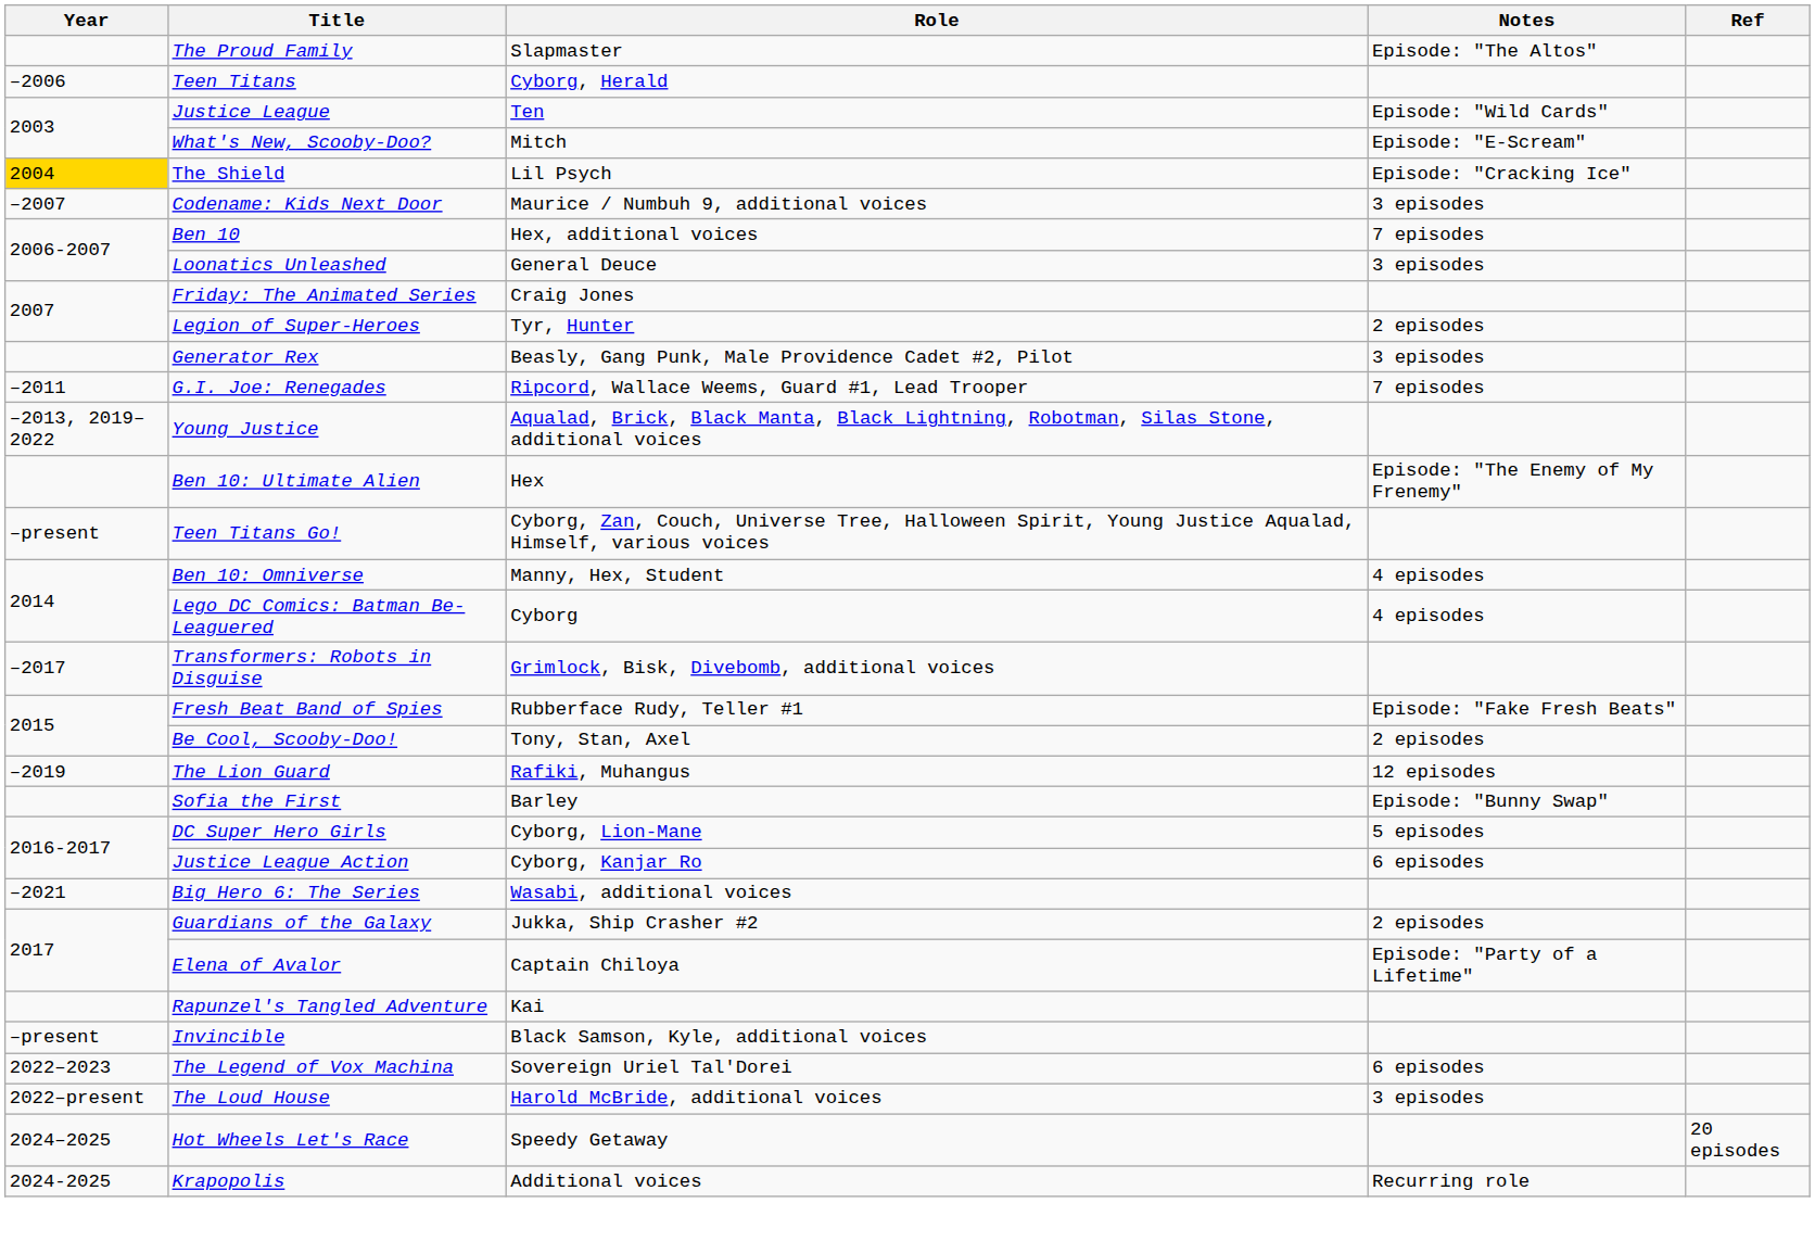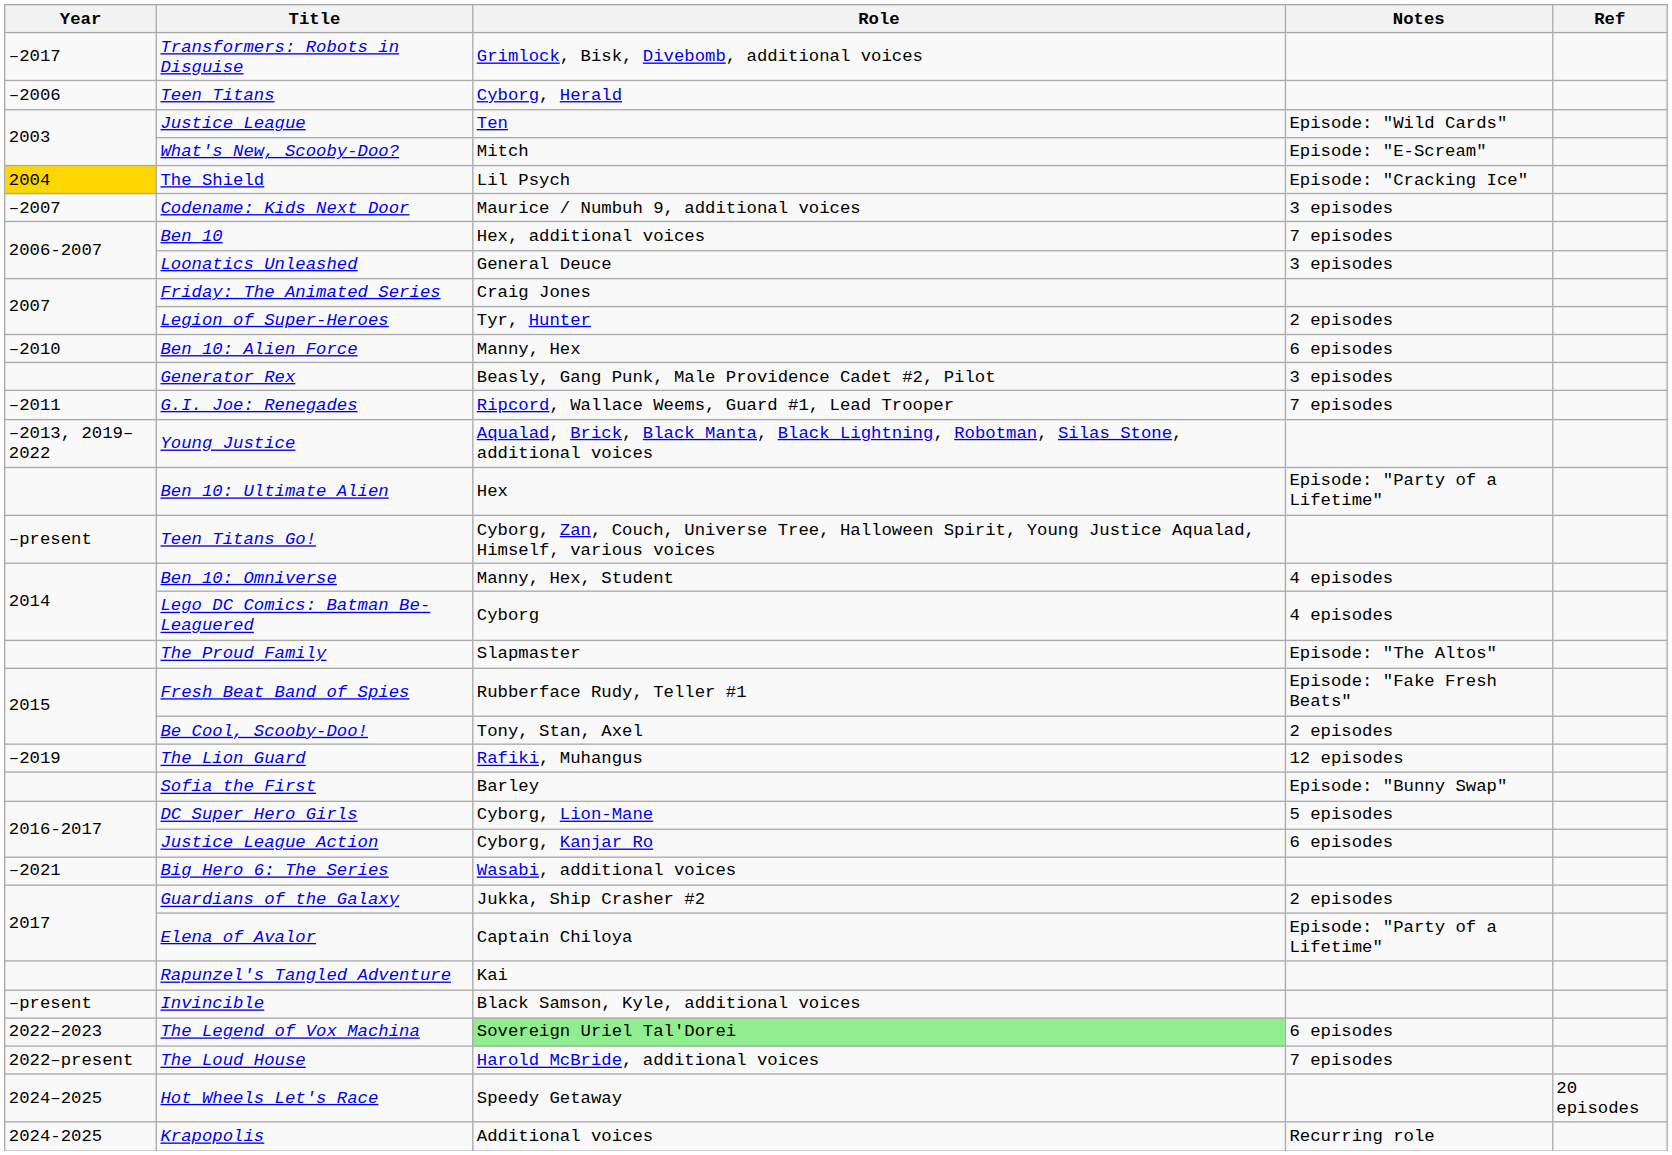rows swapped: The Proud Family <-> Transformers: Robots in Disguise
+ row: –2010 | Ben 10: Alien Force | Manny, Hex | 6 episodes
Ben 10: Ultimate Alien | Notes: Episode: "The Enemy of My Frenemy" -> Episode: "Party of a Lifetime"
The Legend of Vox Machina | Role: no background -> lightgreen background
The Loud House | Notes: 3 episodes -> 7 episodes
